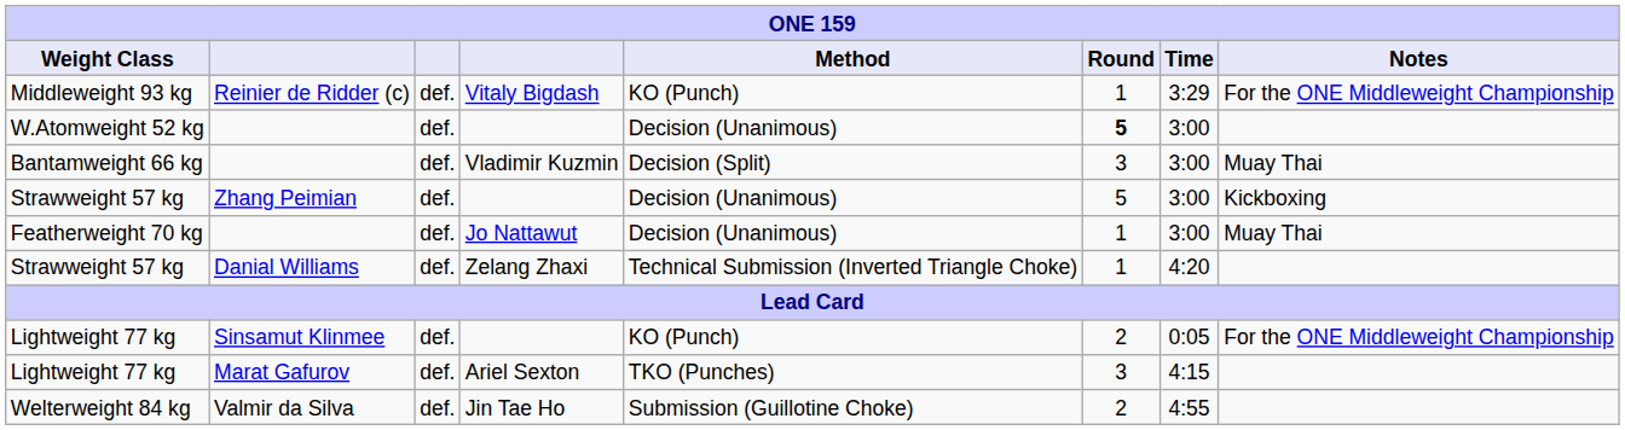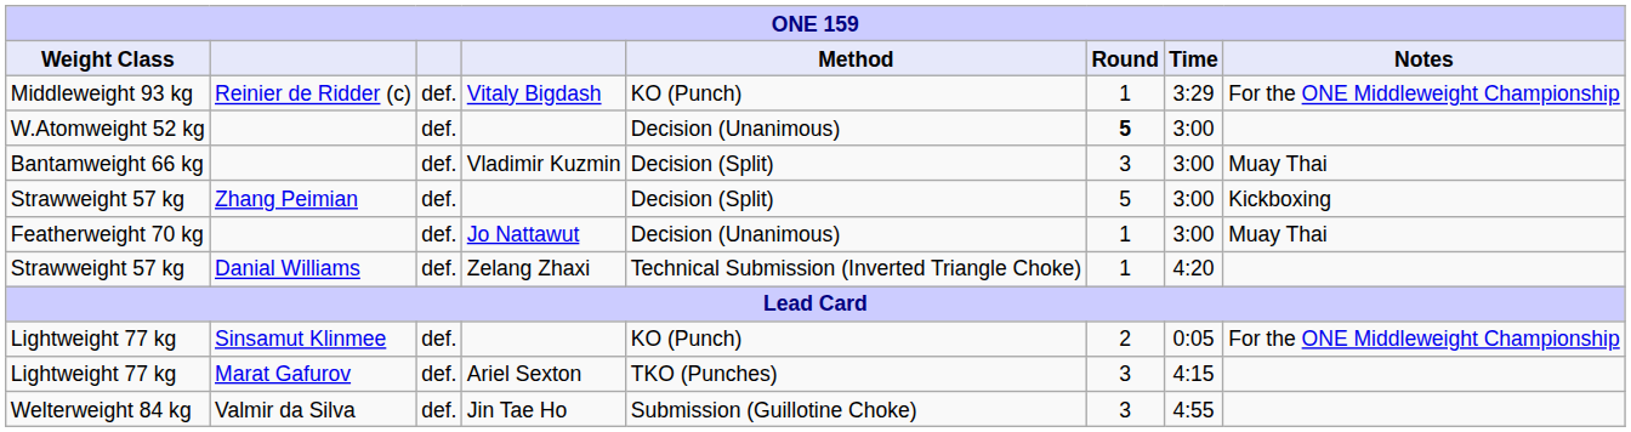Strawweight 57 kg / Zhang Peimian | Method: Decision (Unanimous) -> Decision (Split)
Welterweight 84 kg | Round: 2 -> 3
